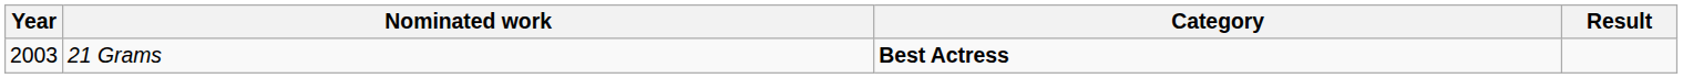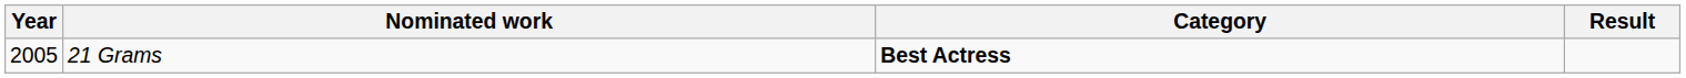21 Grams | Year: 2003 -> 2005
